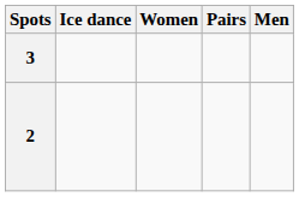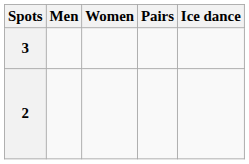columns swapped: Men <-> Ice dance
